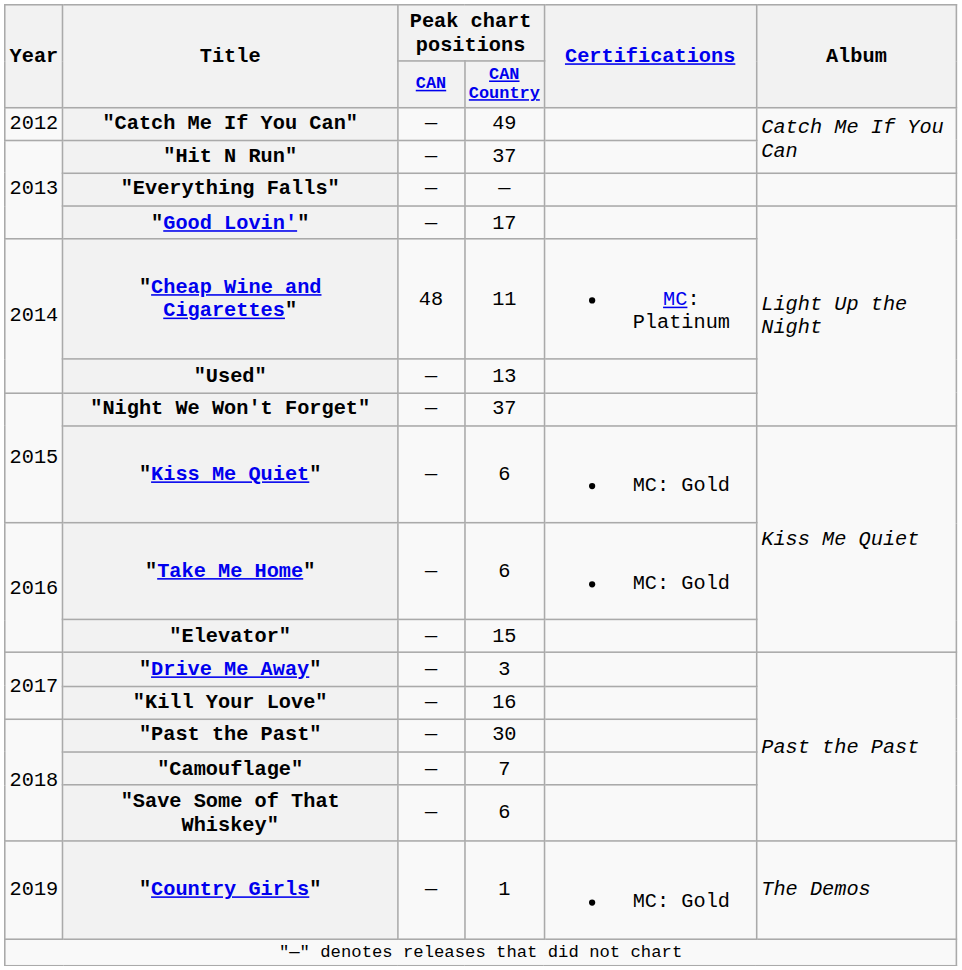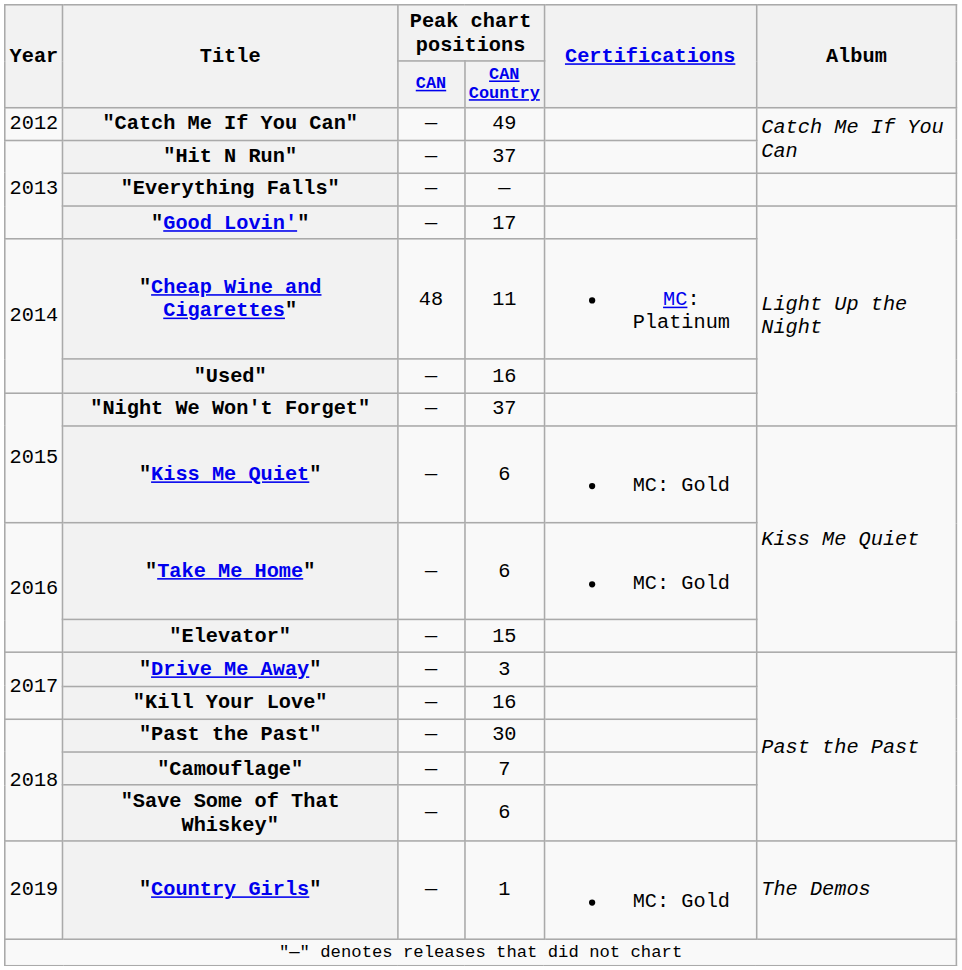"Used" | Peak chart positions / CAN Country: 13 -> 16
